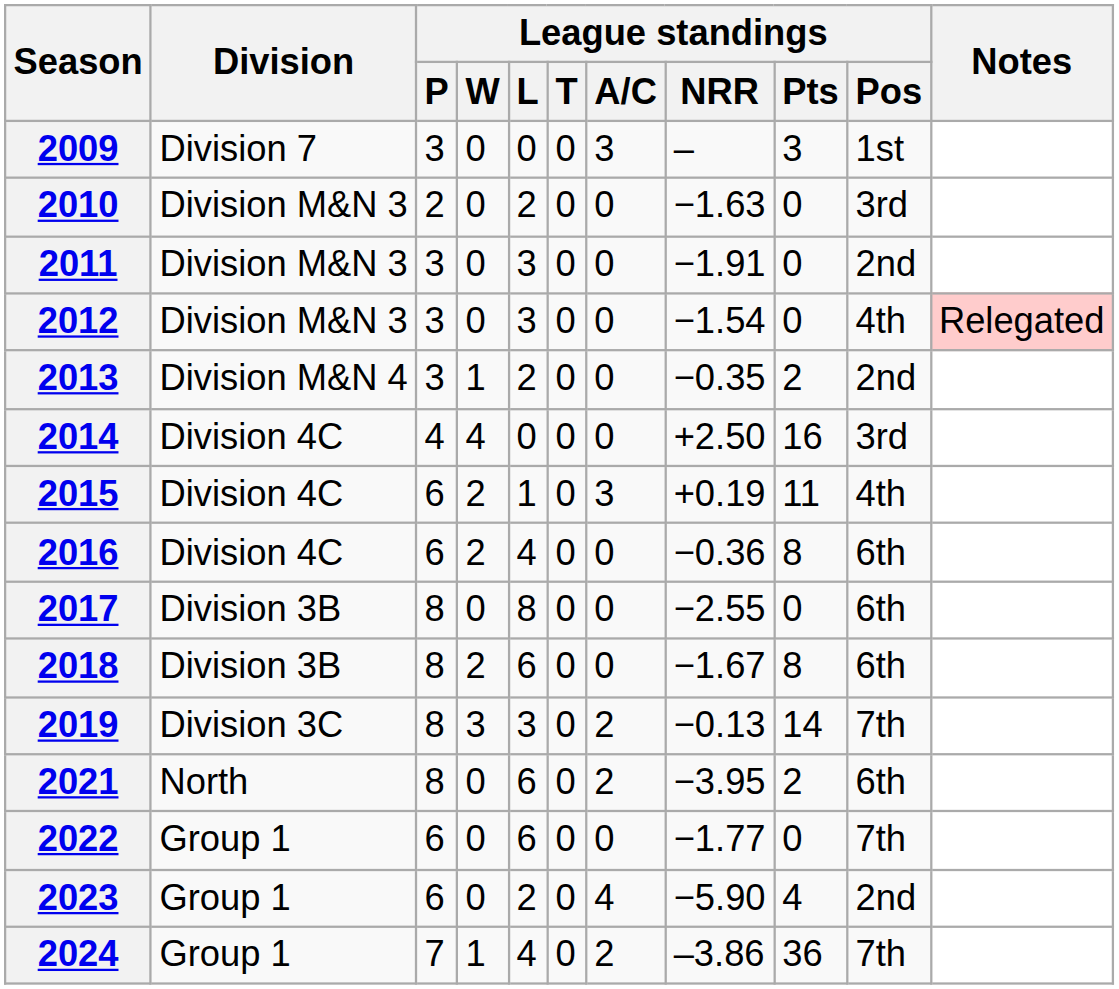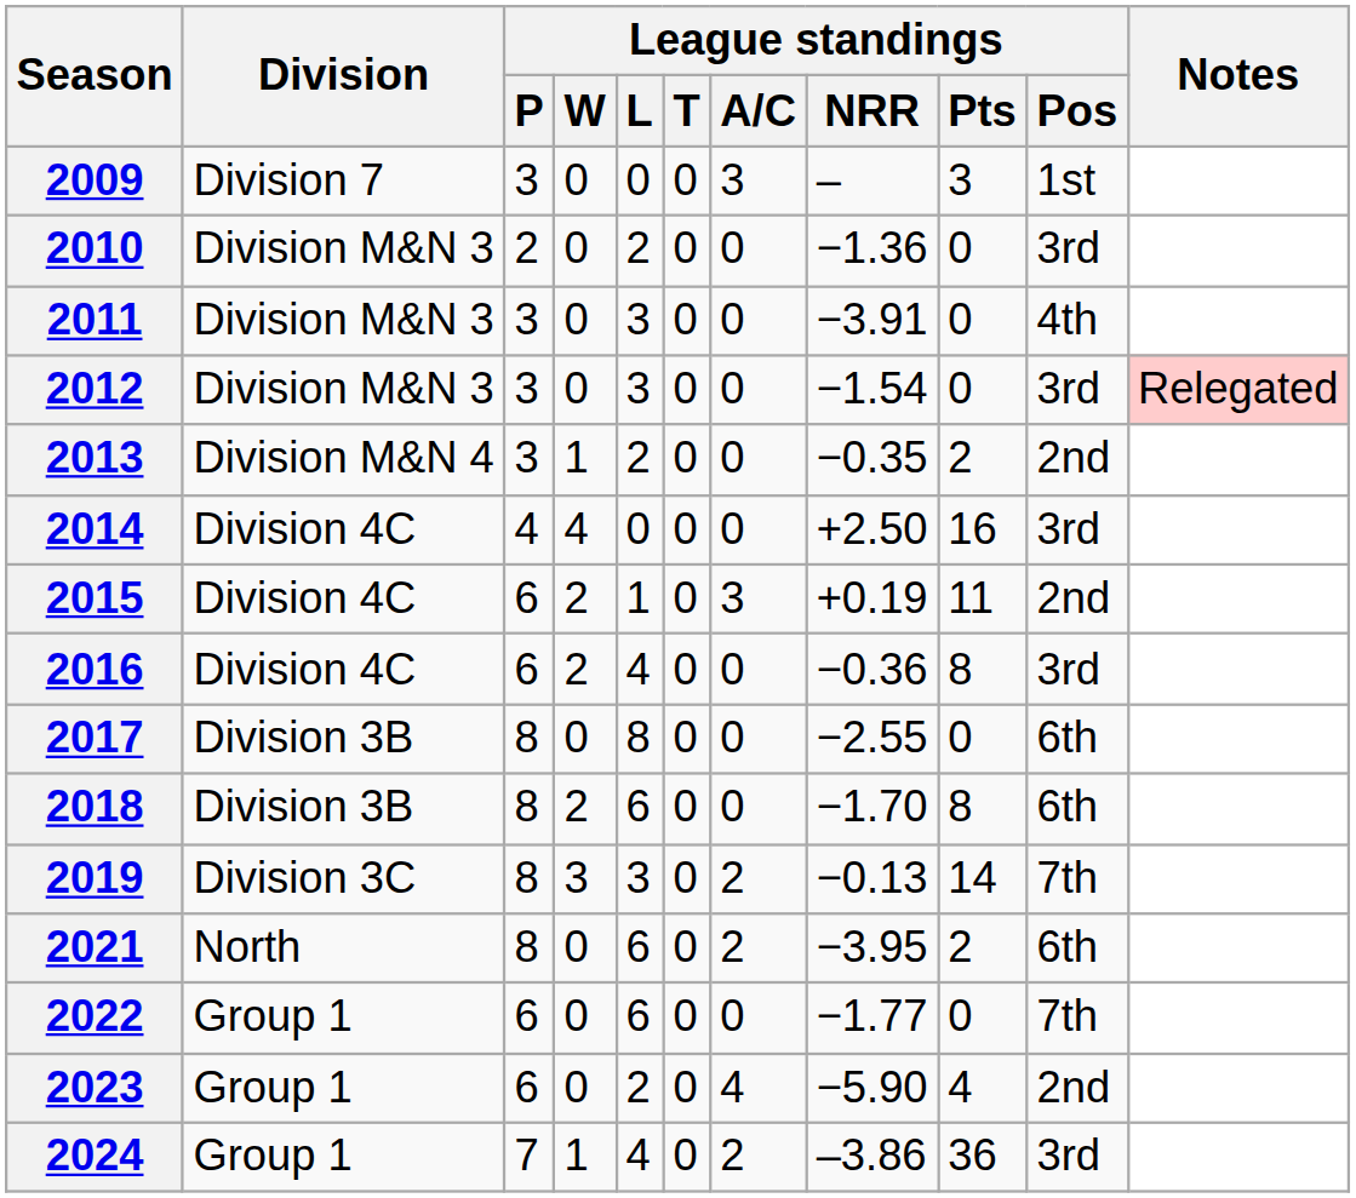2010 | League standings / NRR: −1.63 -> −1.36
2011 | League standings / NRR: −1.91 -> −3.91
2011 | League standings / Pos: 2nd -> 4th
2012 | League standings / Pos: 4th -> 3rd
2015 | League standings / Pos: 4th -> 2nd
2016 | League standings / Pos: 6th -> 3rd
2018 | League standings / NRR: −1.67 -> −1.70
2024 | League standings / Pos: 7th -> 3rd
